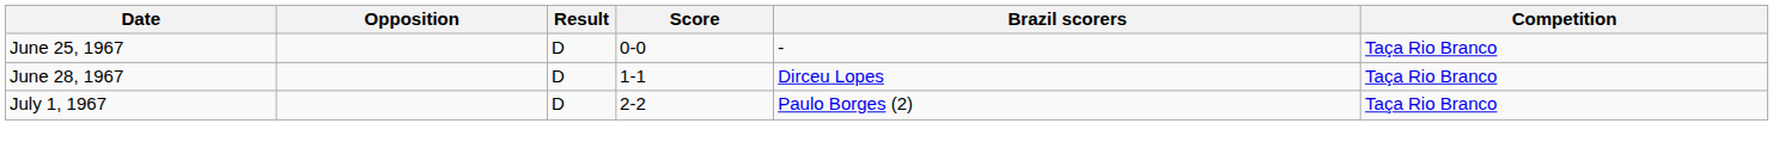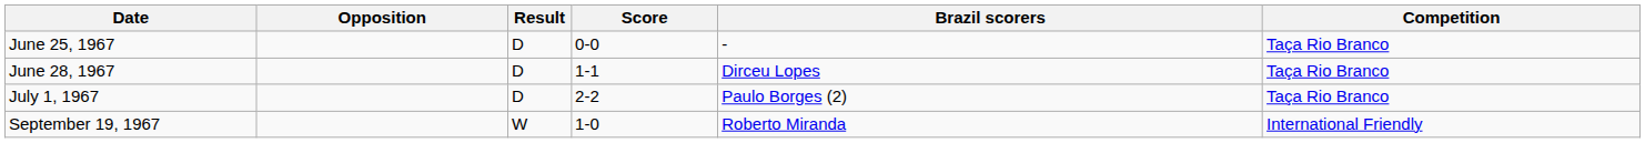+ row: September 19, 1967 | W | 1-0 | Roberto Miranda | International Friendly
